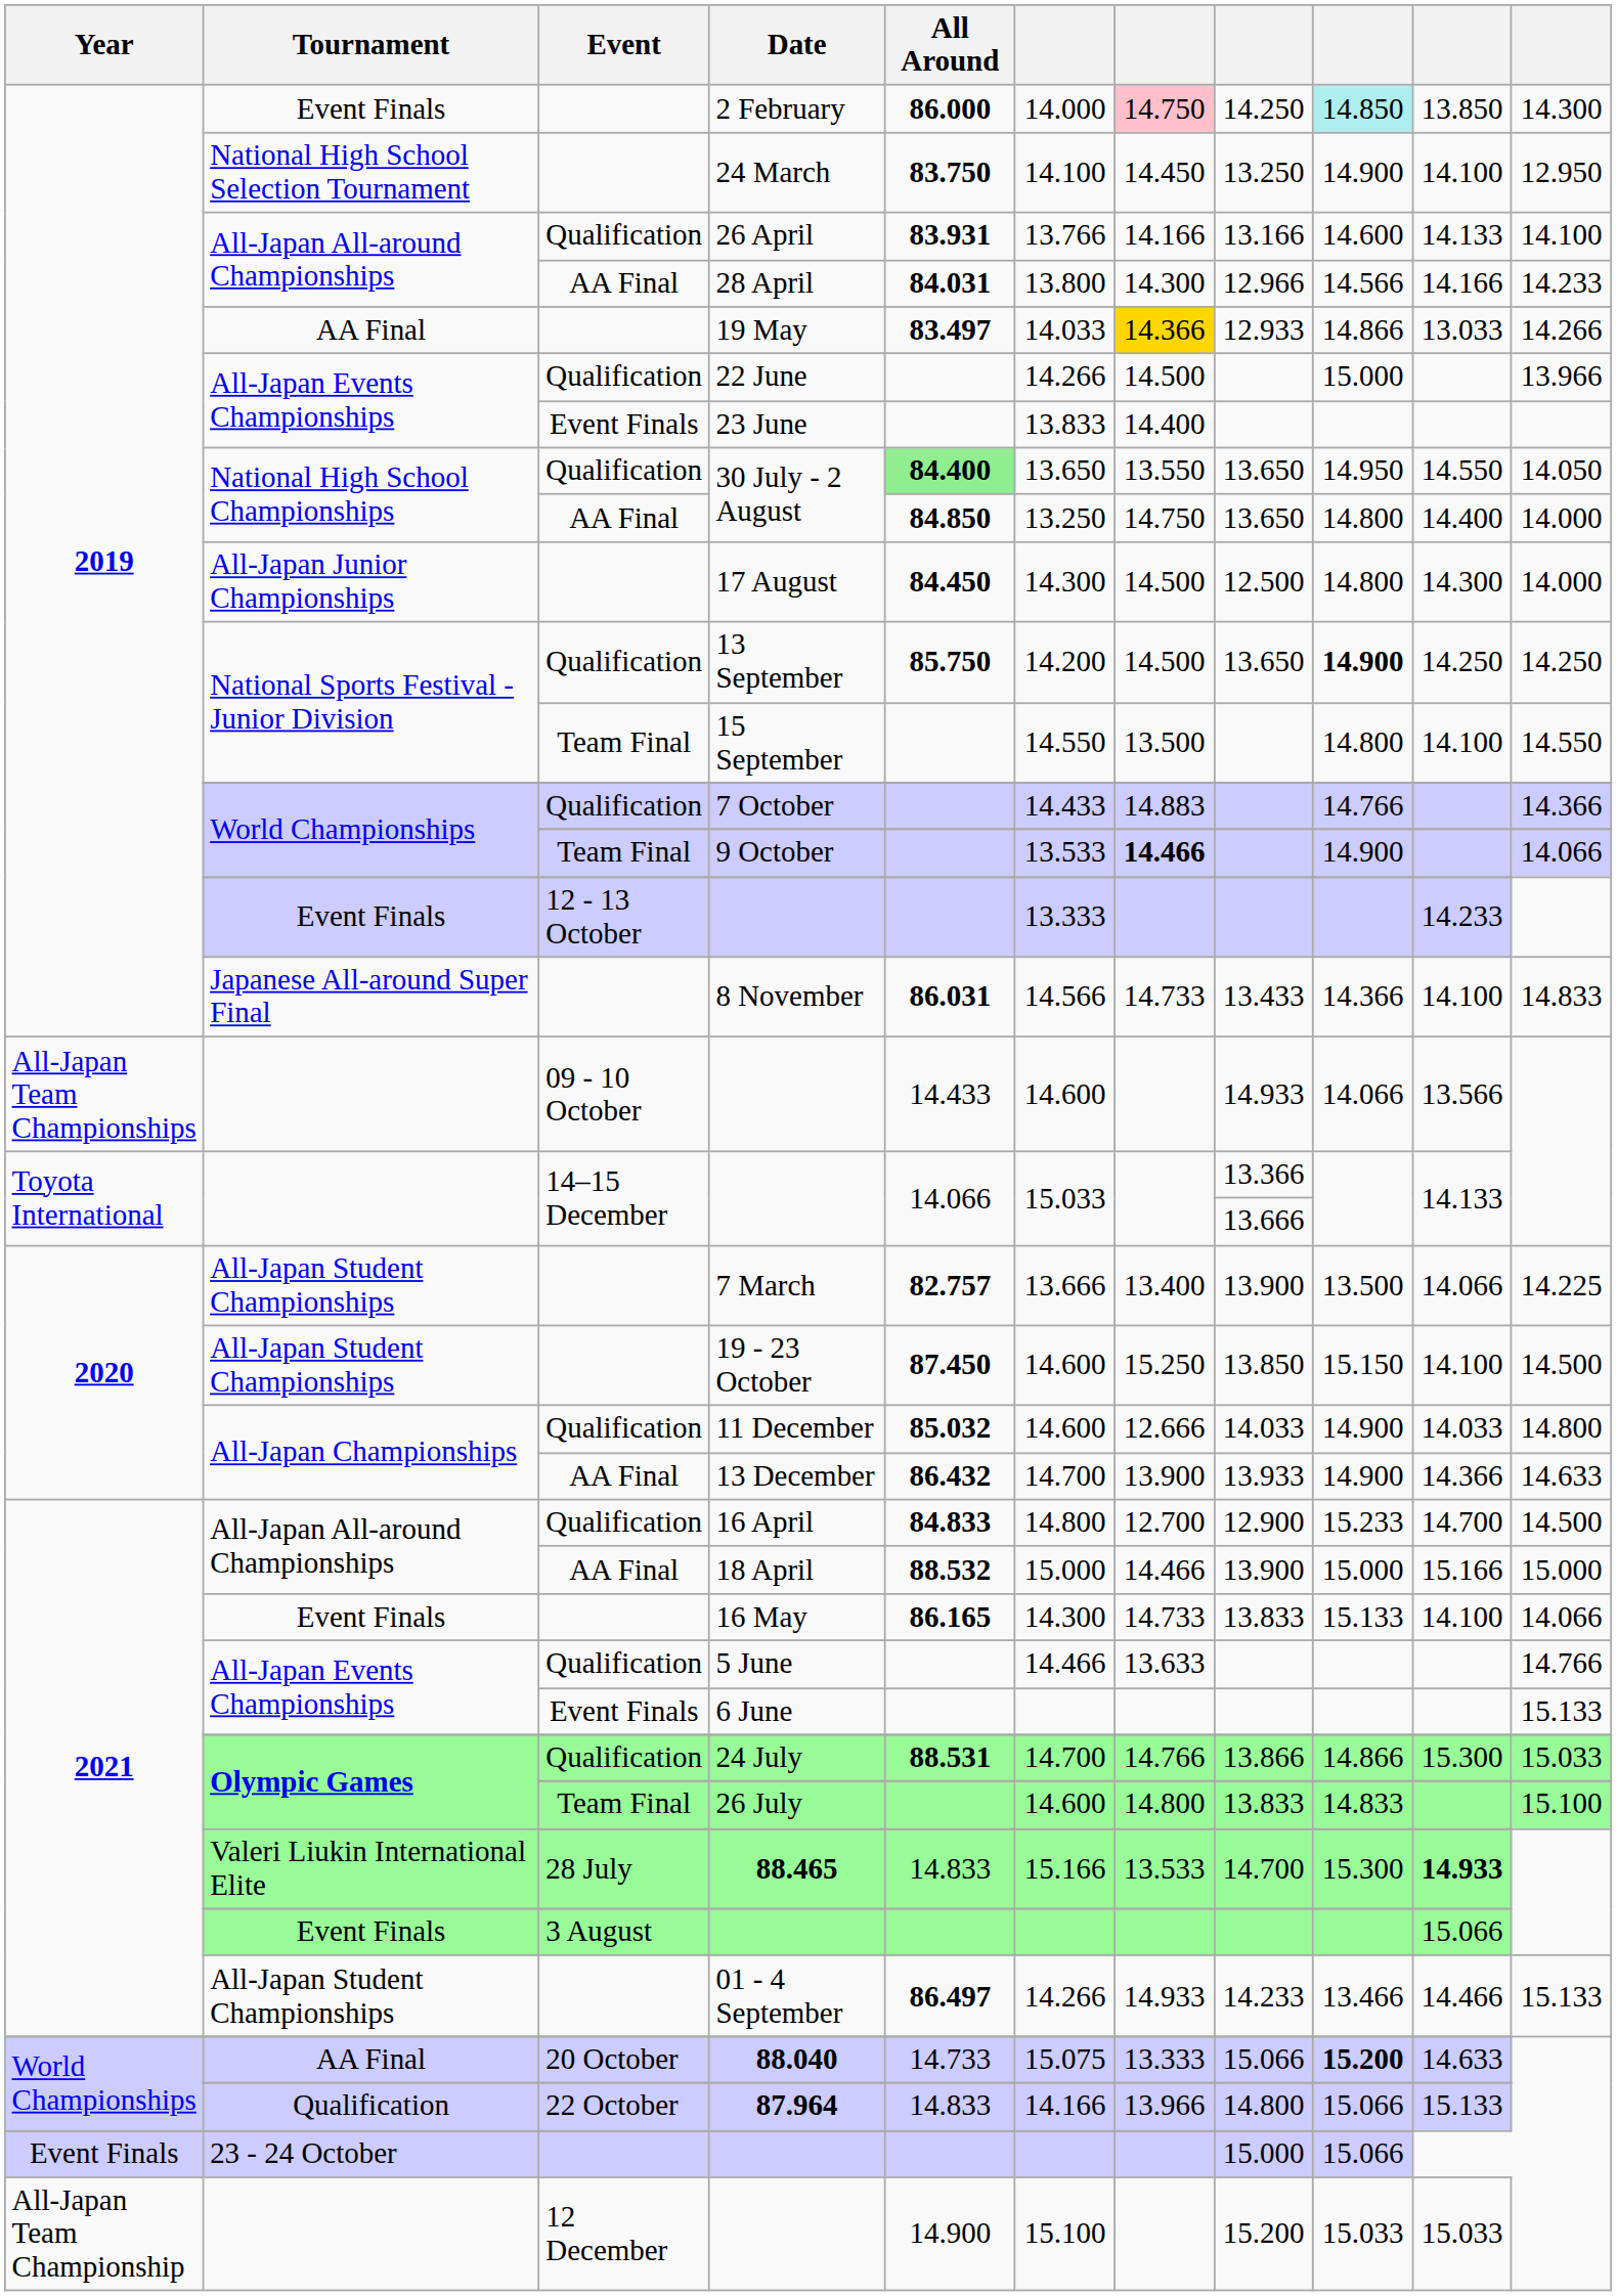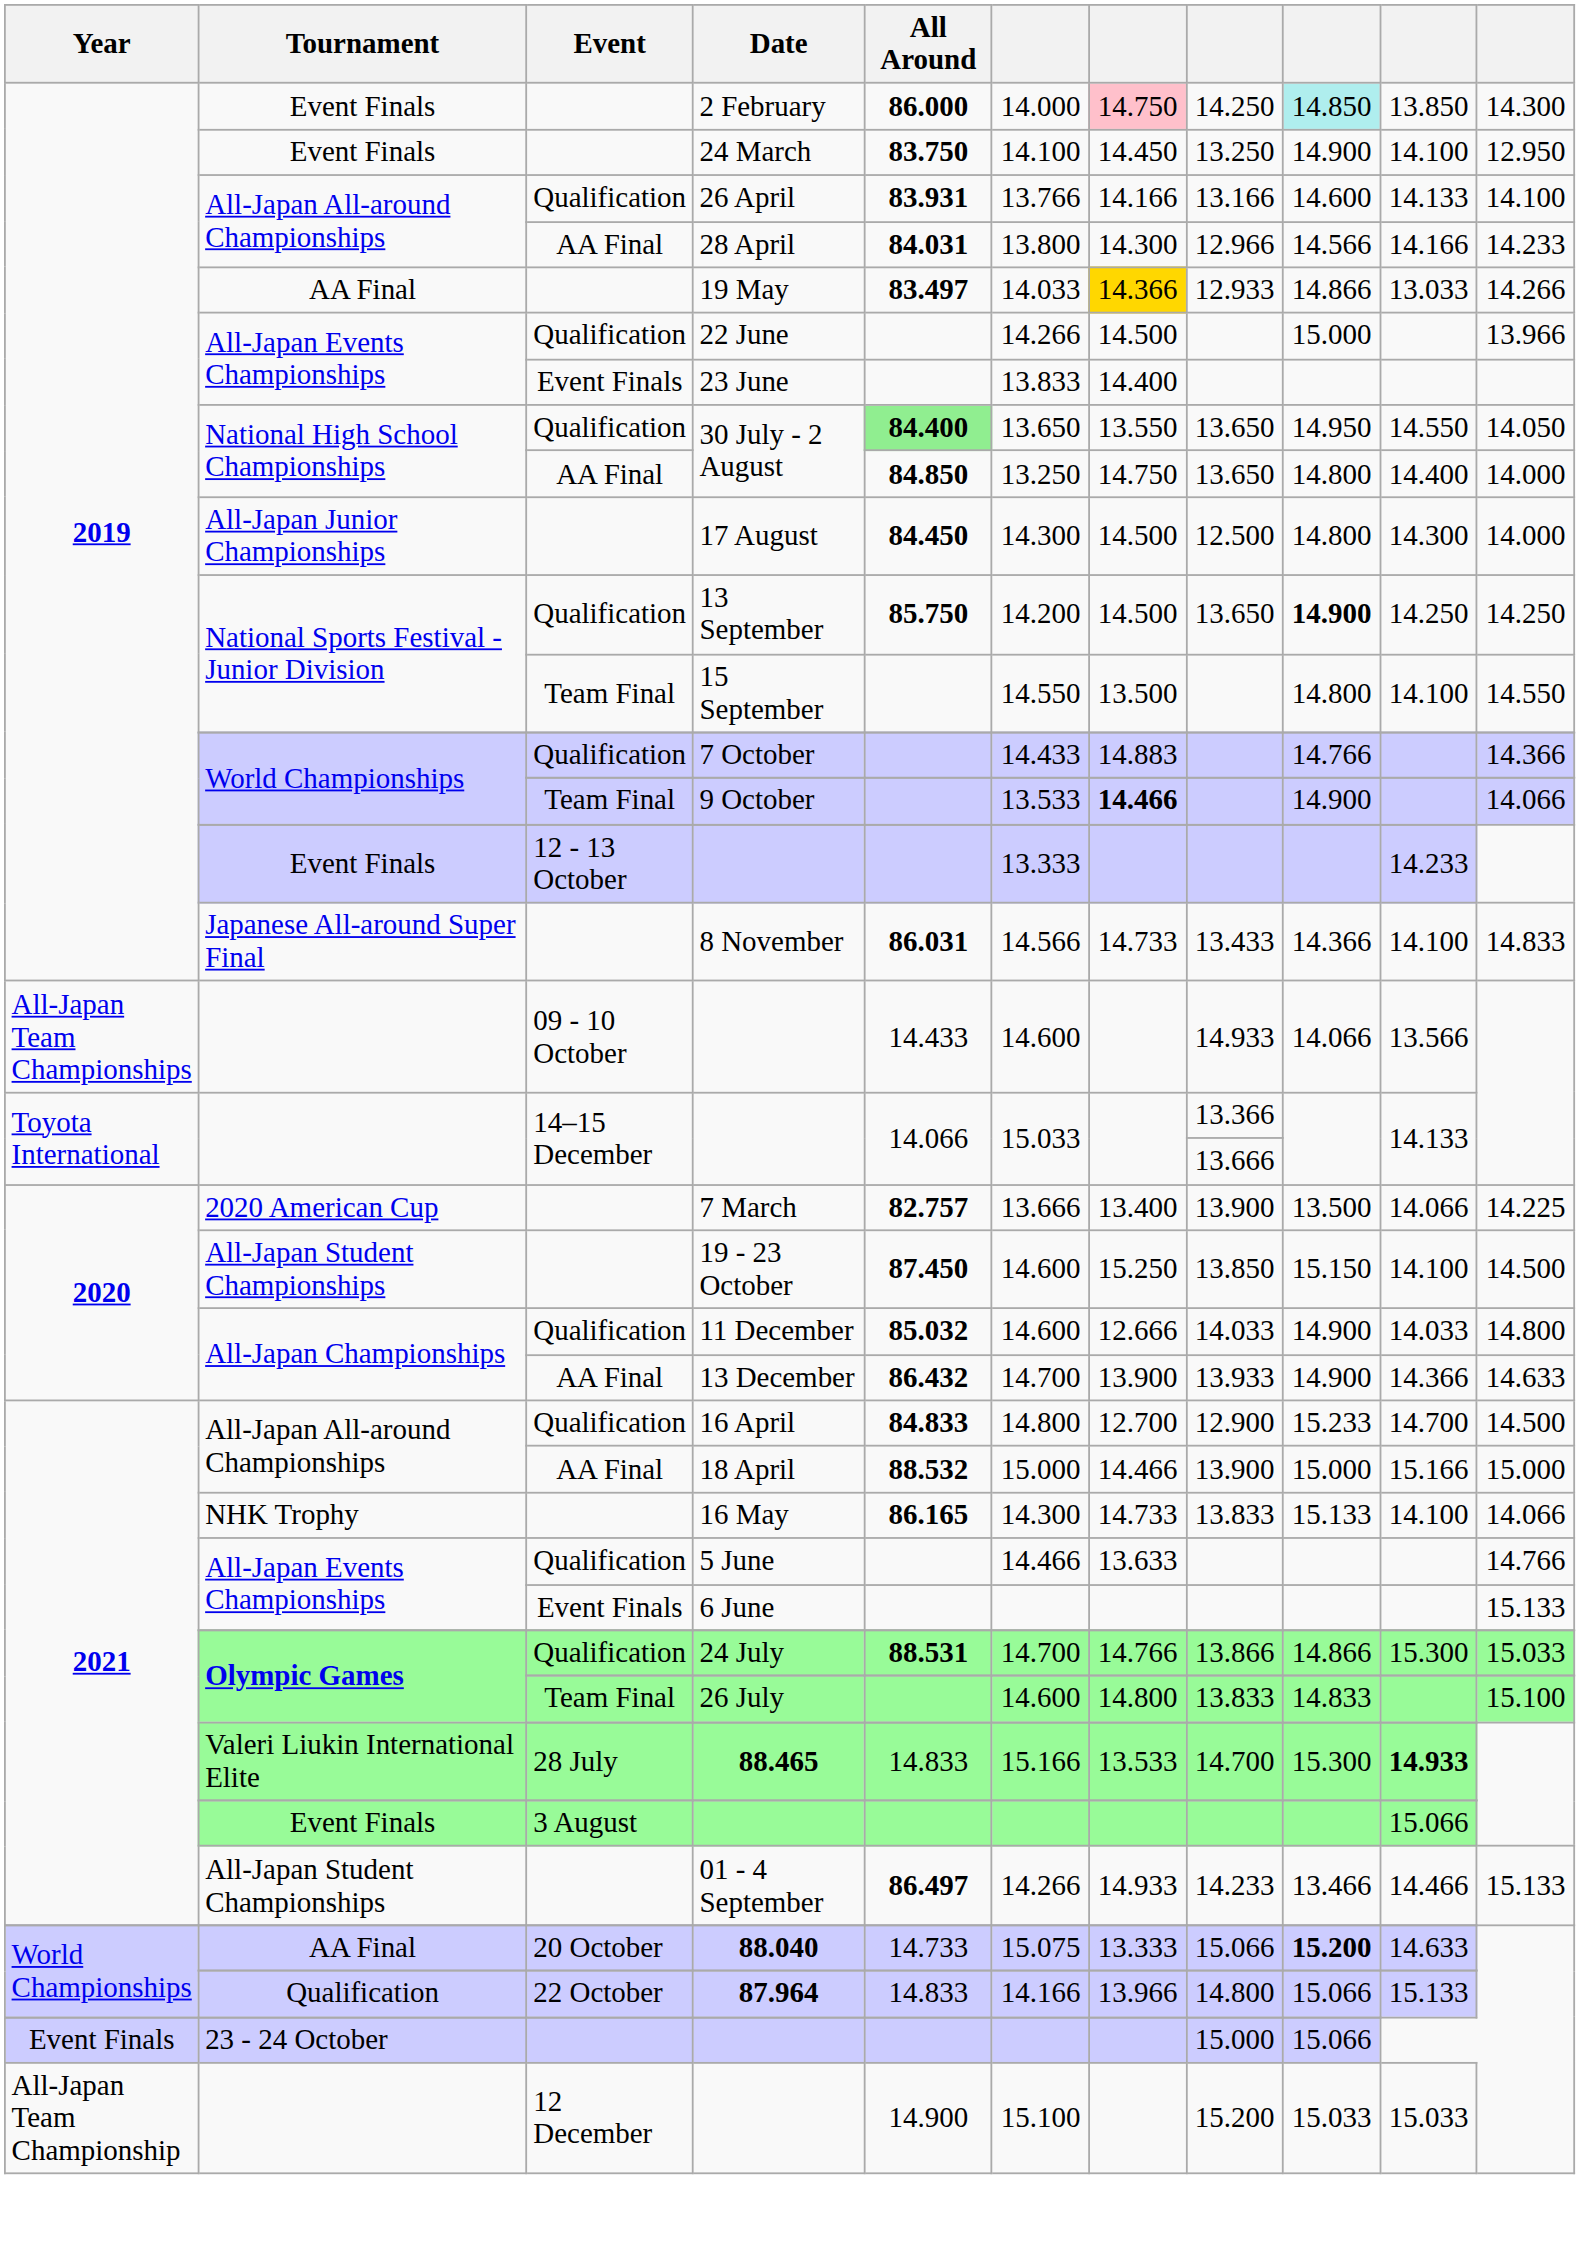24 March | Tournament: National High School Selection Tournament -> Event Finals
7 March | Tournament: All-Japan Student Championships -> 2020 American Cup
16 May | Tournament: Event Finals -> NHK Trophy
